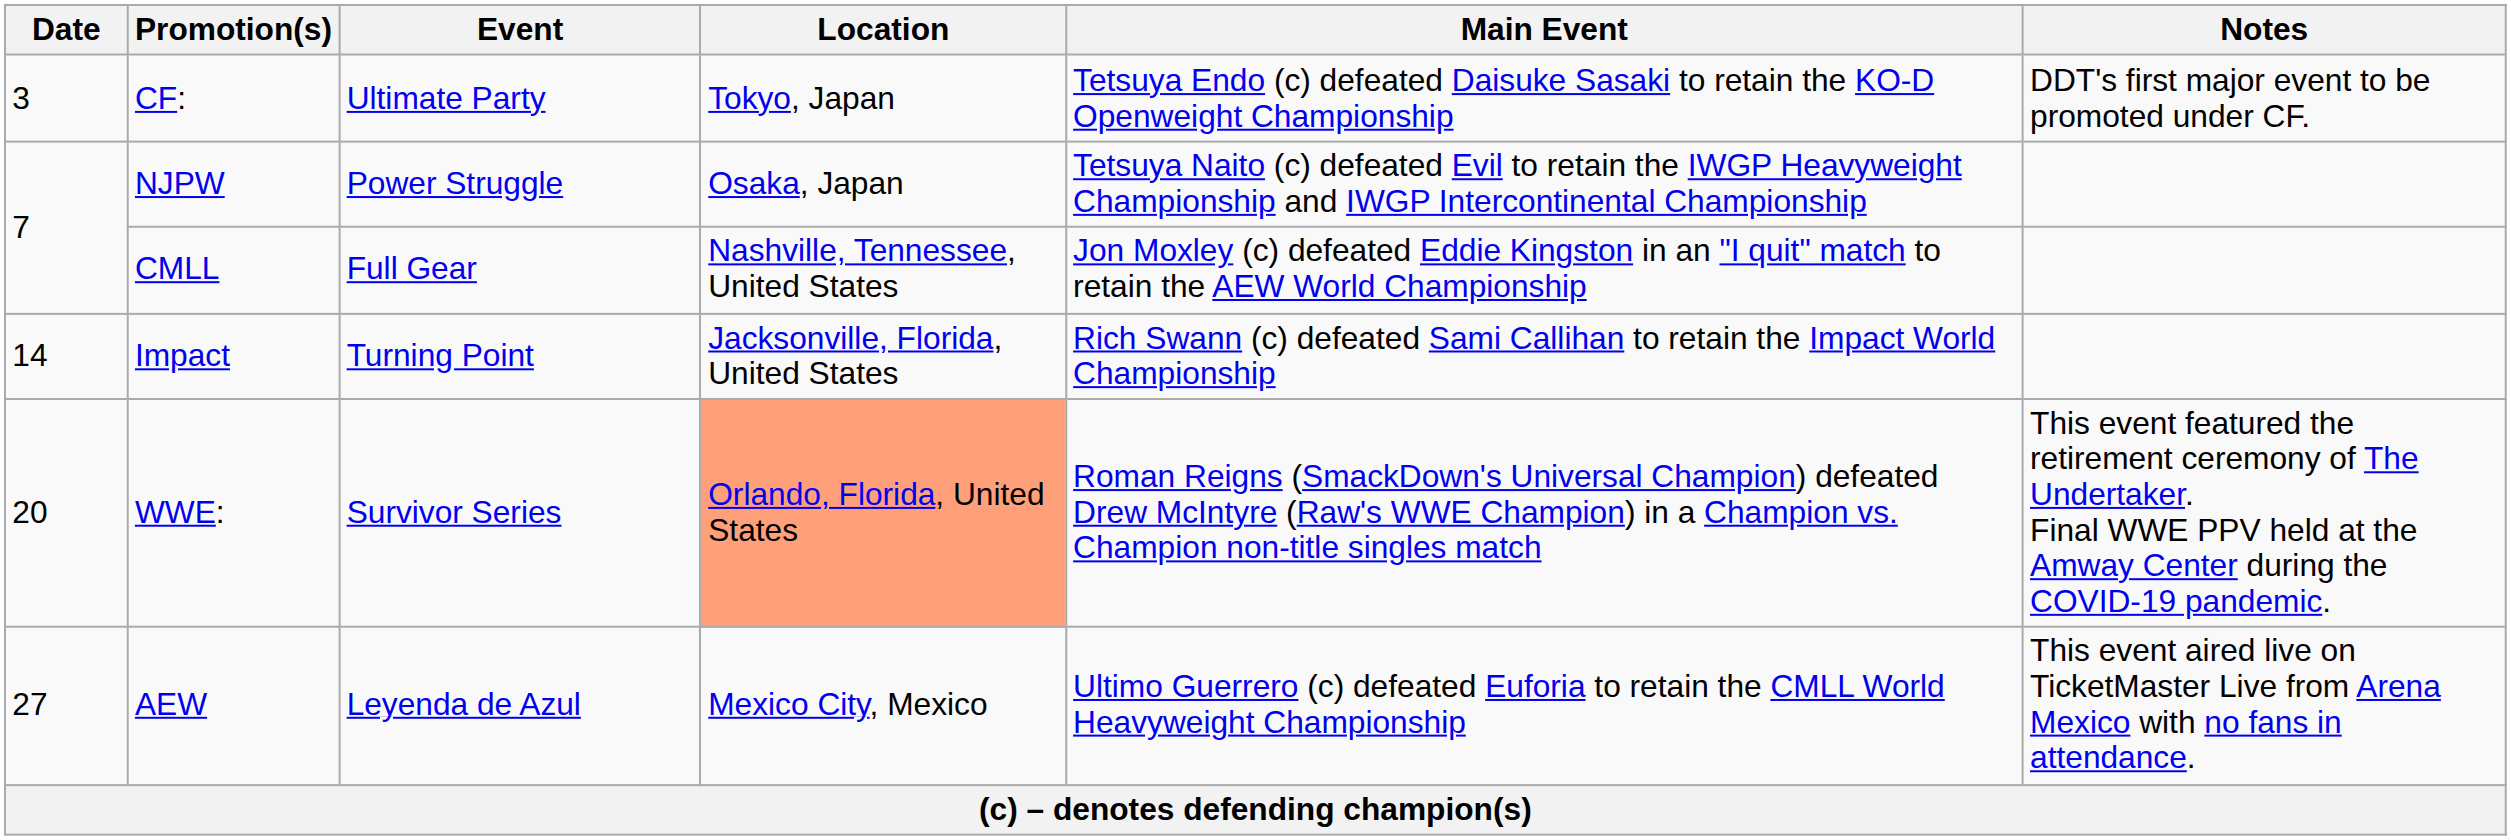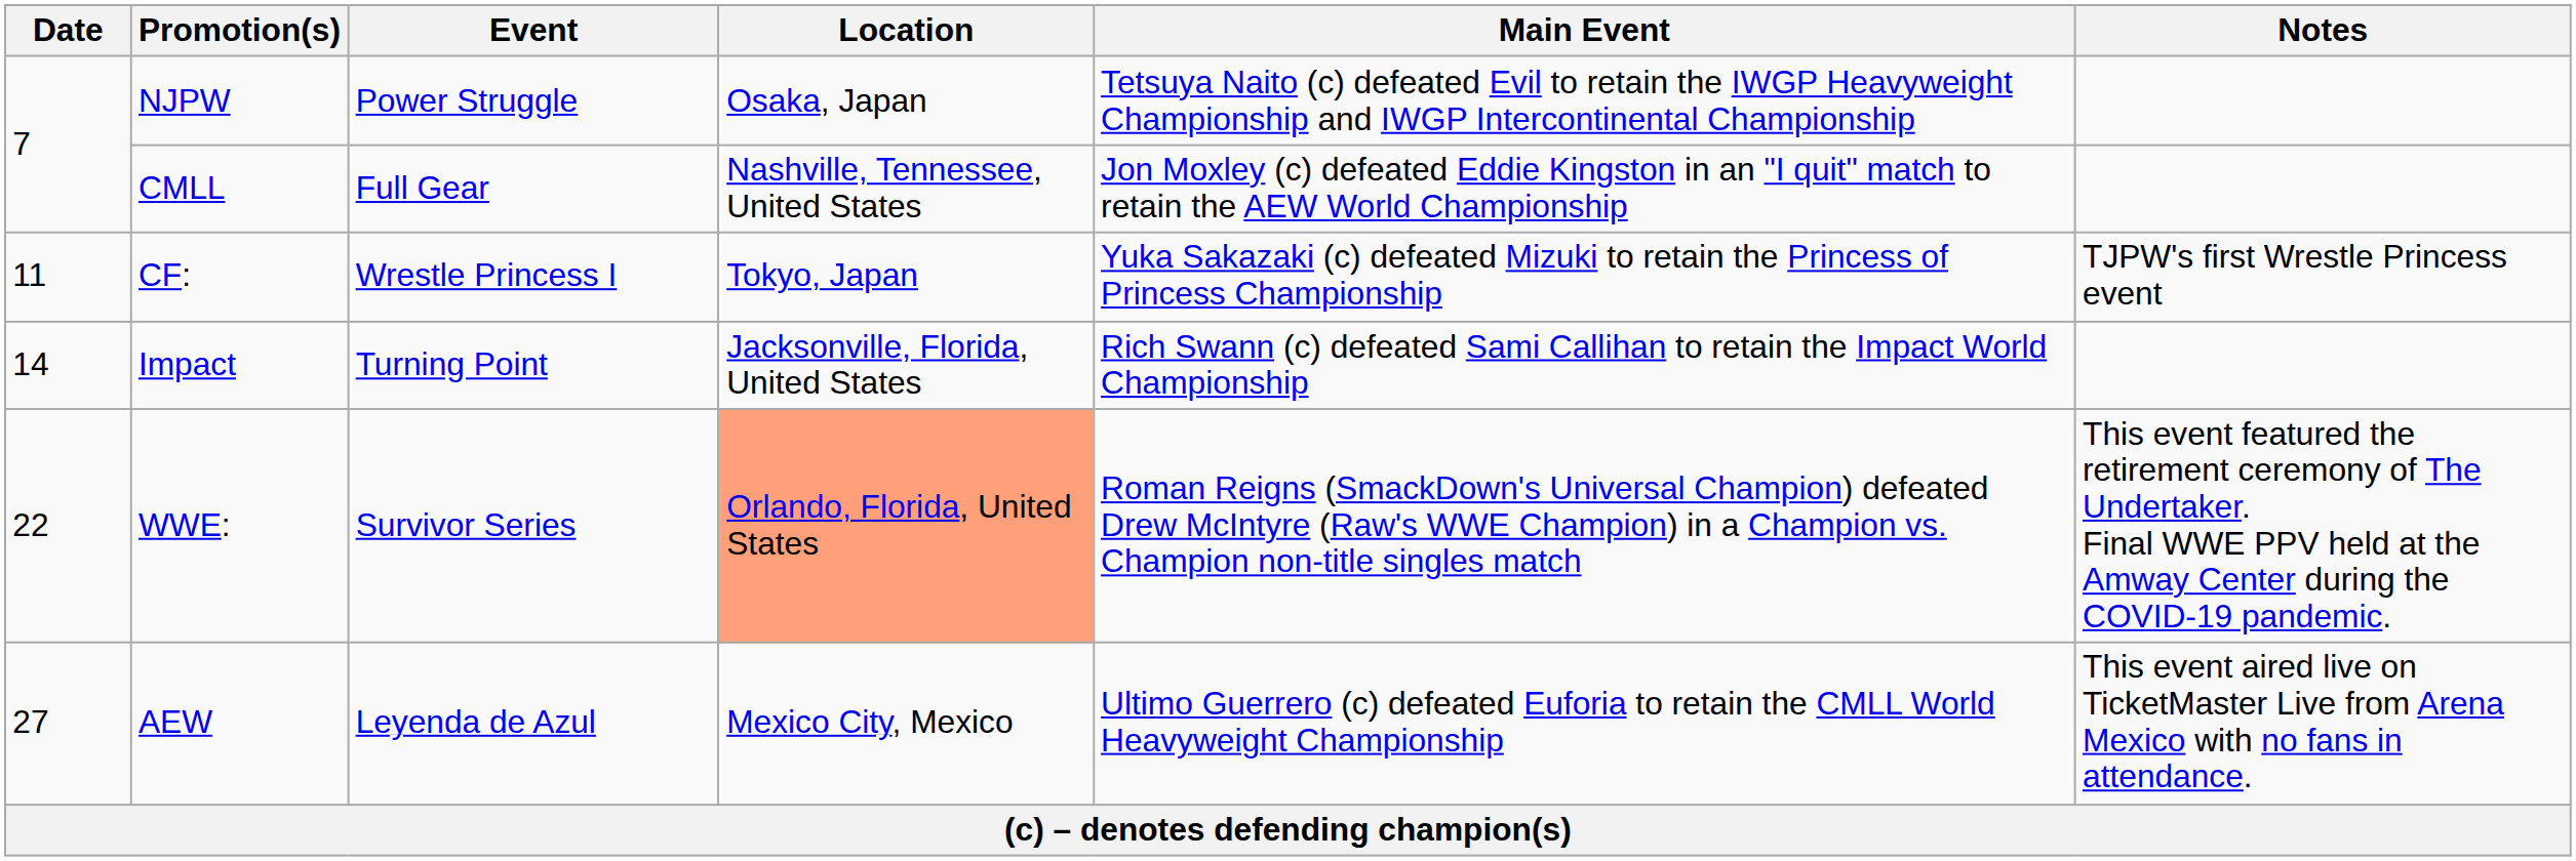- row: 3 | CF: | Ultimate Party | Tokyo, Japan | Tetsuya Endo (c) defeated Daisuke Sasaki to retain the KO-D Openweight Championship | DDT's first major event to be promoted under CF.
+ row: 11 | CF: | Wrestle Princess I | Tokyo, Japan | Yuka Sakazaki (c) defeated Mizuki to retain the Princess of Princess Championship | TJPW's first Wrestle Princess event
Survivor Series | Date: 20 -> 22
